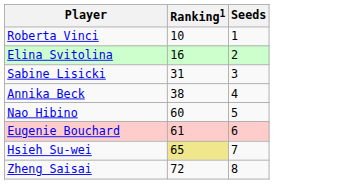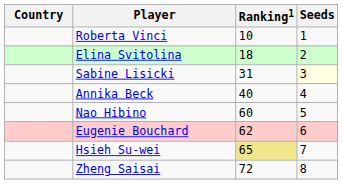+ column: Country
Elina Svitolina | Ranking1: 16 -> 18
Sabine Lisicki | Seeds: no background -> lightyellow background
Annika Beck | Ranking1: 38 -> 40
Eugenie Bouchard | Ranking1: 61 -> 62
